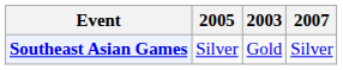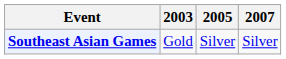columns swapped: 2003 <-> 2005
